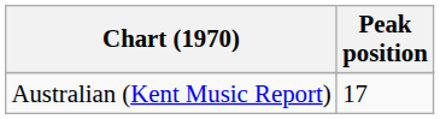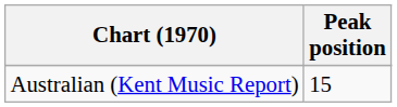Australian (Kent Music Report) | Peak position: 17 -> 15
